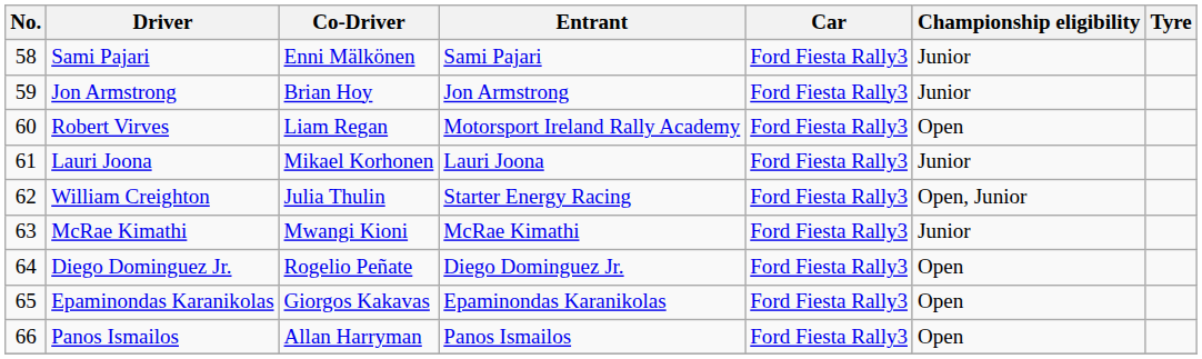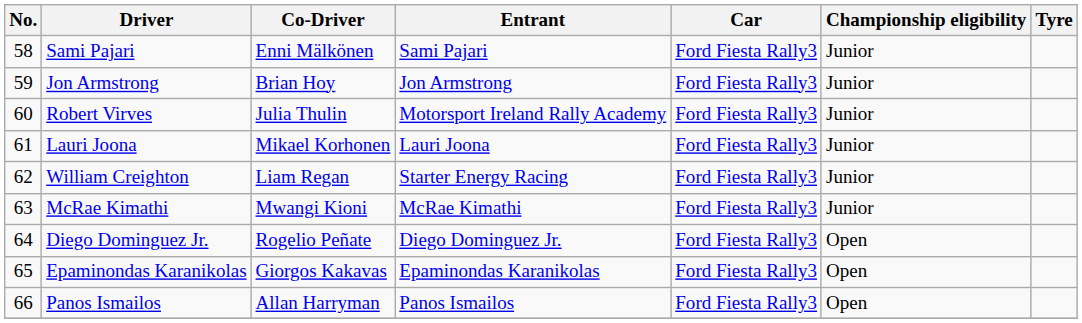Robert Virves | Co-Driver: Liam Regan -> Julia Thulin
Robert Virves | Championship eligibility: Open -> Junior
William Creighton | Co-Driver: Julia Thulin -> Liam Regan
William Creighton | Championship eligibility: Open, Junior -> Junior
